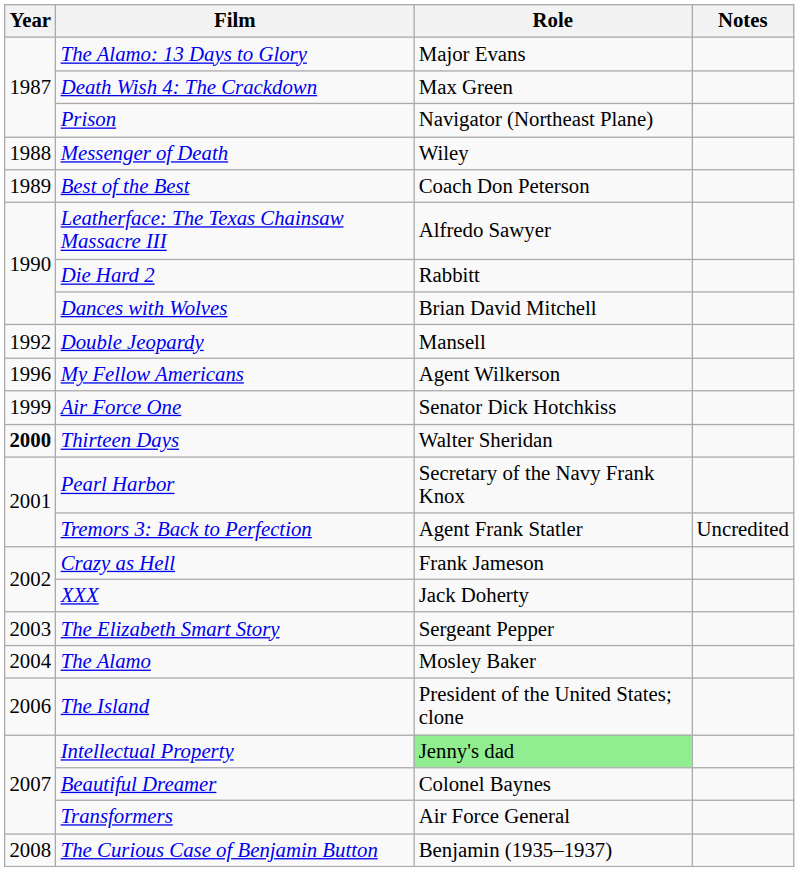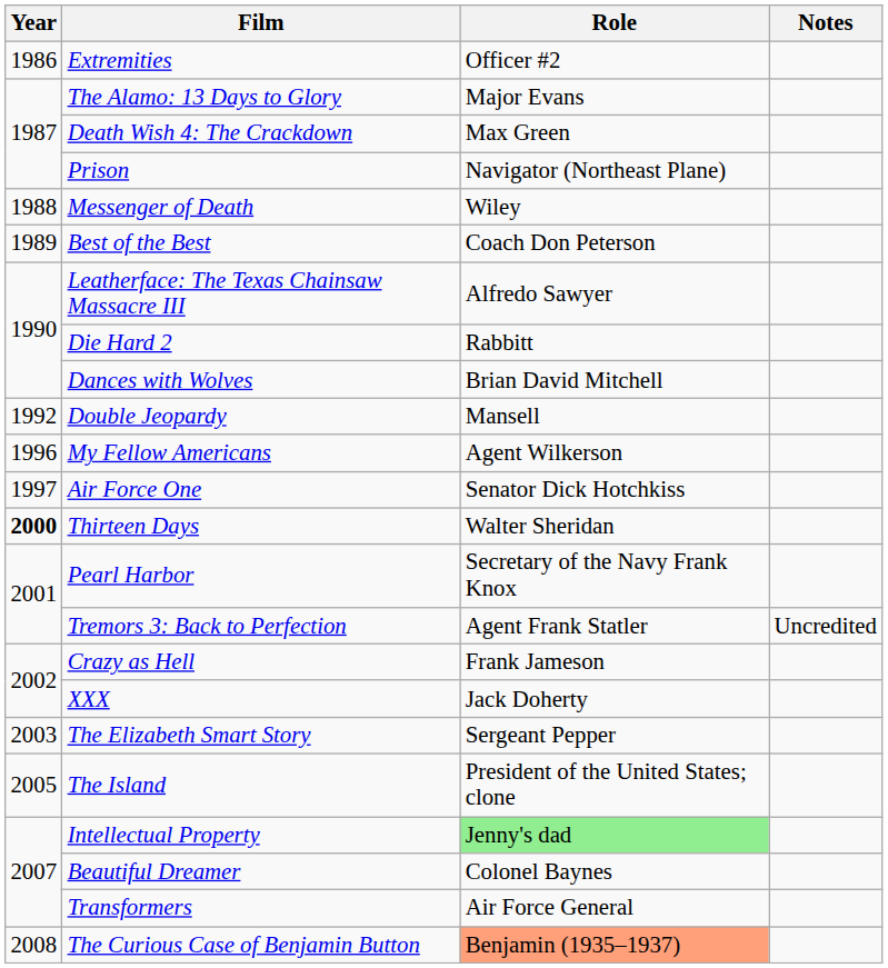+ row: 1986 | Extremities | Officer #2
Air Force One | Year: 1999 -> 1997
- row: 2004 | The Alamo | Mosley Baker
The Island | Year: 2006 -> 2005
The Curious Case of Benjamin Button | Role: no background -> lightsalmon background
